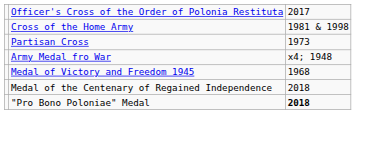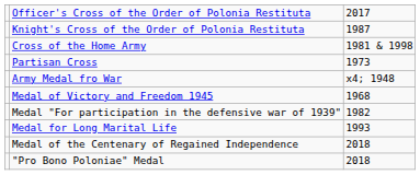+ row: Knight's Cross of the Order of Polonia Restituta | 1987
+ row: Medal "For participation in the defensive war of 1939" | 1982
+ row: Medal for Long Marital Life | 1993
"Pro Bono Poloniae" Medal | column 3: bold -> normal
